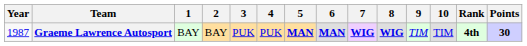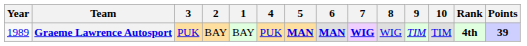columns swapped: 1 <-> 3
Graeme Lawrence Autosport | Year: 1987 -> 1989
Graeme Lawrence Autosport | 8: bold -> normal
Graeme Lawrence Autosport | Points: 30 -> 39
